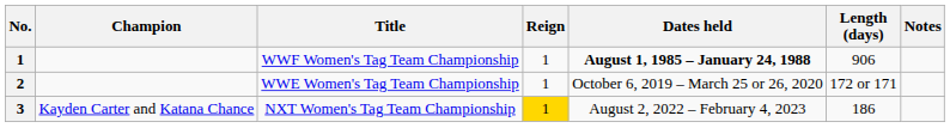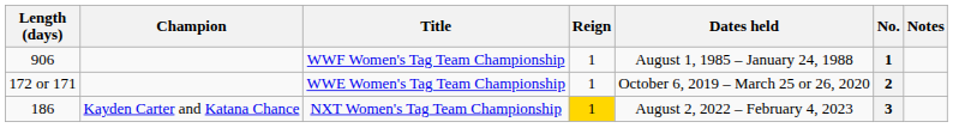columns swapped: No. <-> Length (days)
WWF Women's Tag Team Championship | Dates held: bold -> normal
